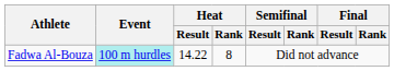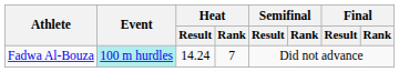Fadwa Al-Bouza | Heat / Result: 14.22 -> 14.24
Fadwa Al-Bouza | Heat / Rank: 8 -> 7
